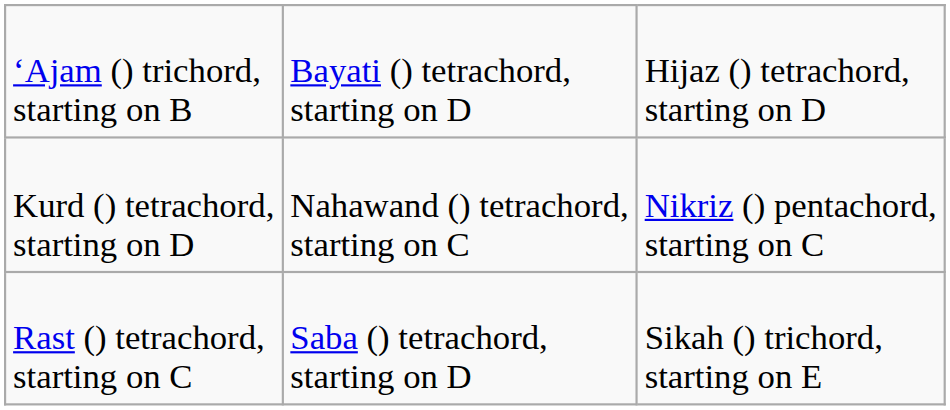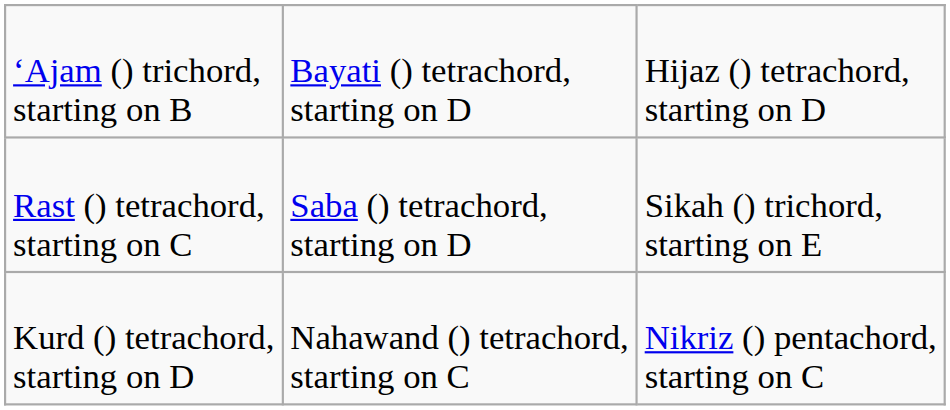rows swapped: Kurd () tetrachord, starting on D <-> Rast () tetrachord, starting on C
